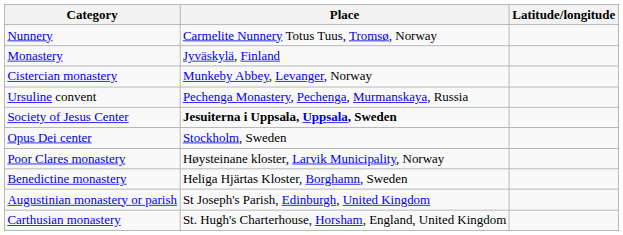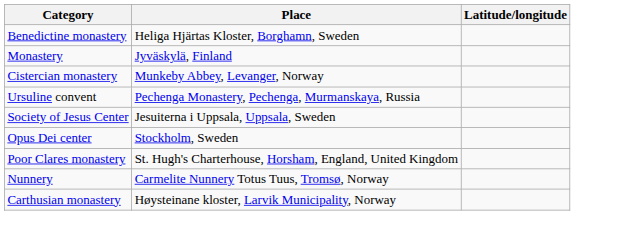rows swapped: Nunnery <-> Benedictine monastery
Society of Jesus Center | Place: bold -> normal
Poor Clares monastery | Place: Høysteinane kloster, Larvik Municipality, Norway -> St. Hugh's Charterhouse, Horsham, England, United Kingdom
- row: Augustinian monastery or parish | St Joseph's Parish, Edinburgh, United Kingdom
Carthusian monastery | Place: St. Hugh's Charterhouse, Horsham, England, United Kingdom -> Høysteinane kloster, Larvik Municipality, Norway
